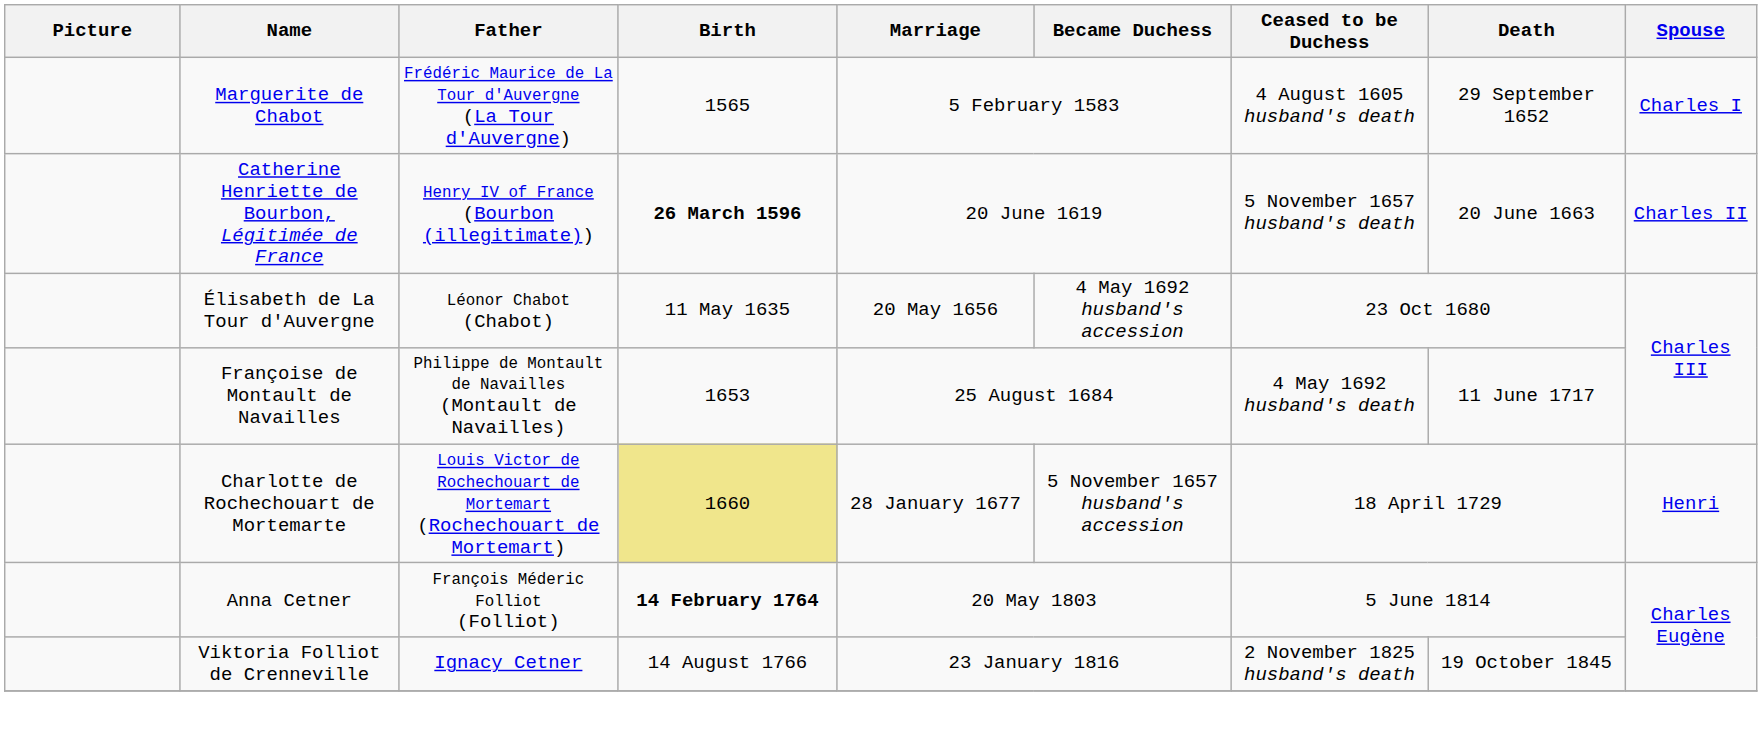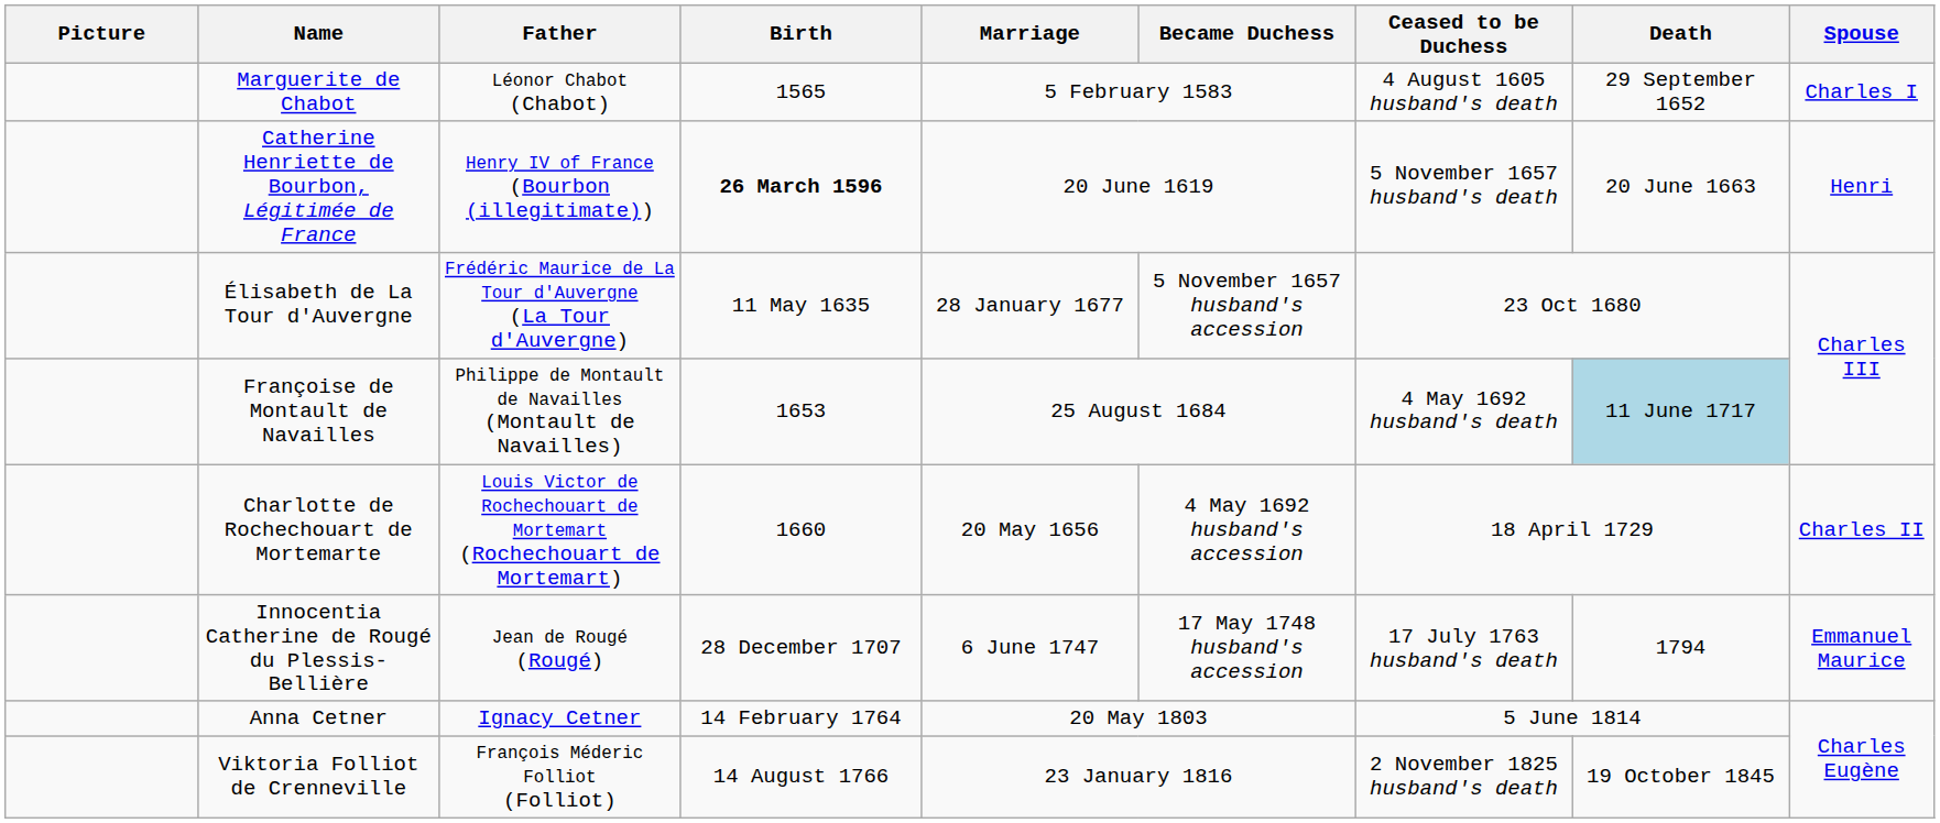Marguerite de Chabot | Father: Frédéric Maurice de La Tour d'Auvergne (La Tour d'Auvergne) -> Léonor Chabot (Chabot)
Catherine Henriette de Bourbon, Légitimée de France | Spouse: Charles II -> Henri
Élisabeth de La Tour d'Auvergne | Father: Léonor Chabot (Chabot) -> Frédéric Maurice de La Tour d'Auvergne (La Tour d'Auvergne)
Élisabeth de La Tour d'Auvergne | Marriage: 20 May 1656 -> 28 January 1677
Élisabeth de La Tour d'Auvergne | Became Duchess: 4 May 1692 husband's accession -> 5 November 1657 husband's accession
Françoise de Montault de Navailles | Death: no background -> lightblue background
Charlotte de Rochechouart de Mortemarte | Birth: khaki background -> no background
Charlotte de Rochechouart de Mortemarte | Marriage: 28 January 1677 -> 20 May 1656
Charlotte de Rochechouart de Mortemarte | Became Duchess: 5 November 1657 husband's accession -> 4 May 1692 husband's accession
Charlotte de Rochechouart de Mortemarte | Spouse: Henri -> Charles II
+ row: Innocentia Catherine de Rougé du Plessis-Bellière | Jean de Rougé (Rougé) | 28 December 1707 | 6 June 1747 | 17 May 1748 husband's accession | 17 July 1763 husband's death | 1794 | Emmanuel Maurice
Anna Cetner | Father: François Méderic Folliot (Folliot) -> Ignacy Cetner
Anna Cetner | Birth: bold -> normal
Viktoria Folliot de Crenneville | Father: Ignacy Cetner -> François Méderic Folliot (Folliot)
